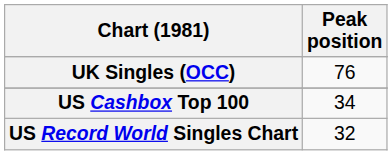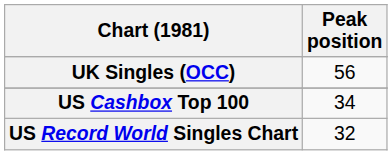UK Singles (OCC) | Peak position: 76 -> 56
